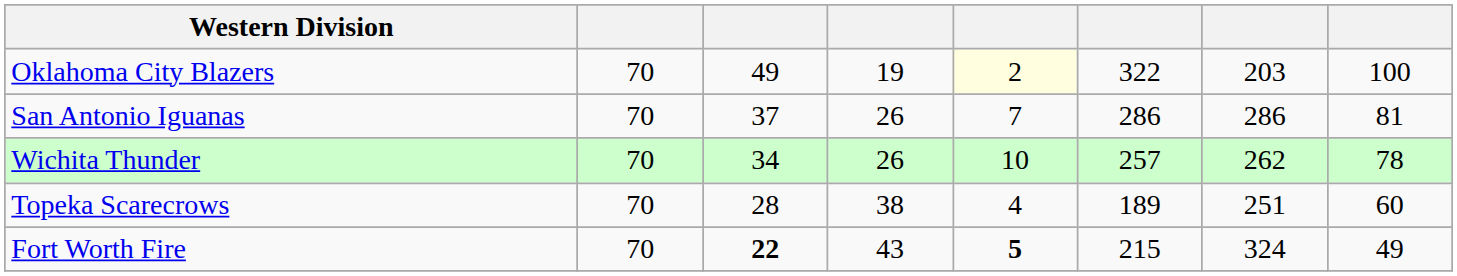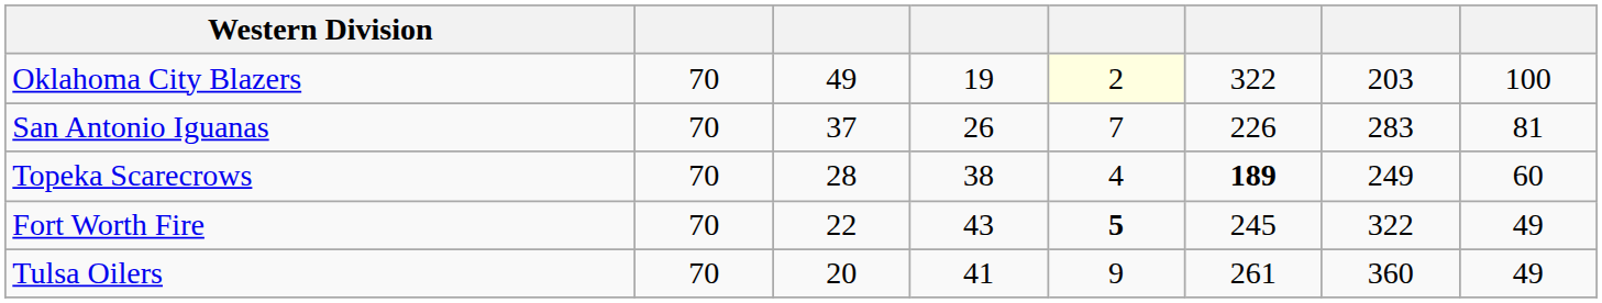San Antonio Iguanas | column 6: 286 -> 226
San Antonio Iguanas | column 7: 286 -> 283
- row: Wichita Thunder | 70 | 34 | 26 | 10 | 257 | 262 | 78
Topeka Scarecrows | column 6: normal -> bold
Topeka Scarecrows | column 7: 251 -> 249
Fort Worth Fire | column 3: bold -> normal
Fort Worth Fire | column 6: 215 -> 245
Fort Worth Fire | column 7: 324 -> 322
+ row: Tulsa Oilers | 70 | 20 | 41 | 9 | 261 | 360 | 49
